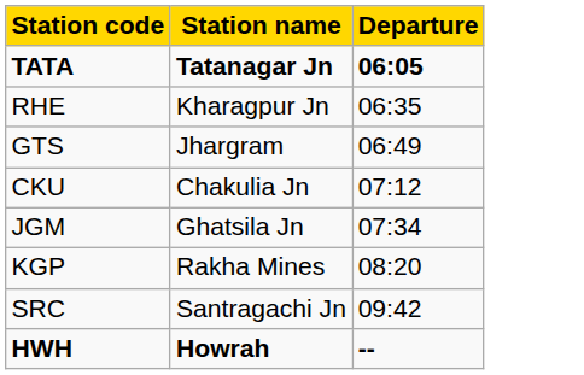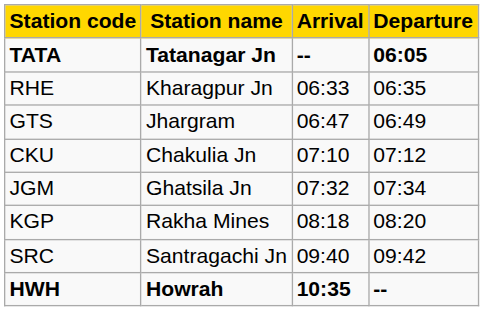+ column: Arrival | -- | 06:33 | 06:47 | 07:10 | 07:32 | 08:18 | 09:40 | 10:35
